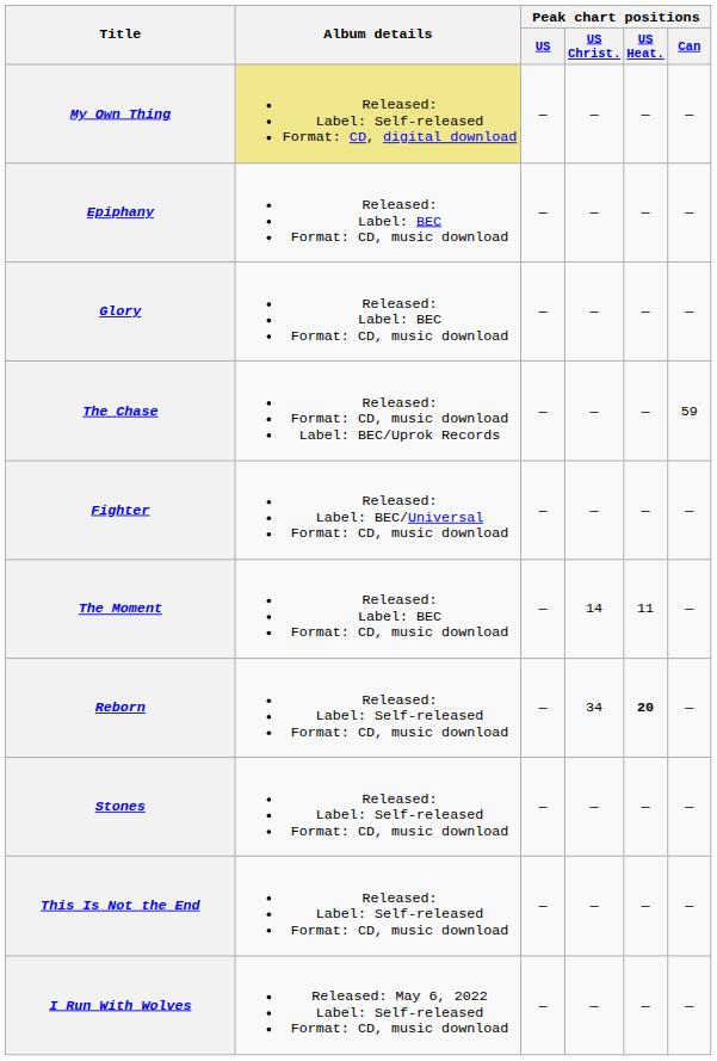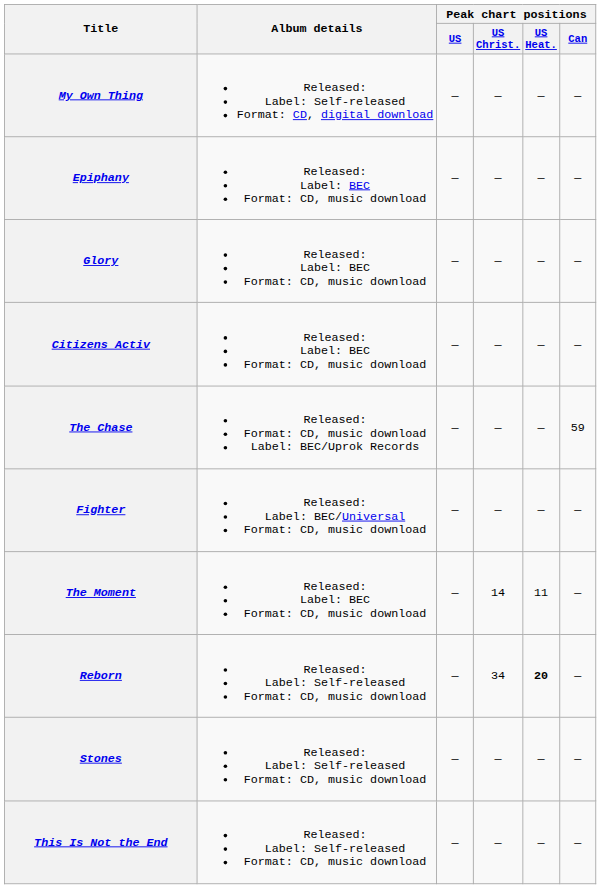My Own Thing | Album details: khaki background -> no background
+ row: Citizens Activ | Released: Label: BEC Format: CD, music download | — | — | — | —
- row: I Run With Wolves | Released: May 6, 2022 Label: Self-released Format: CD, music download | — | — | — | —
